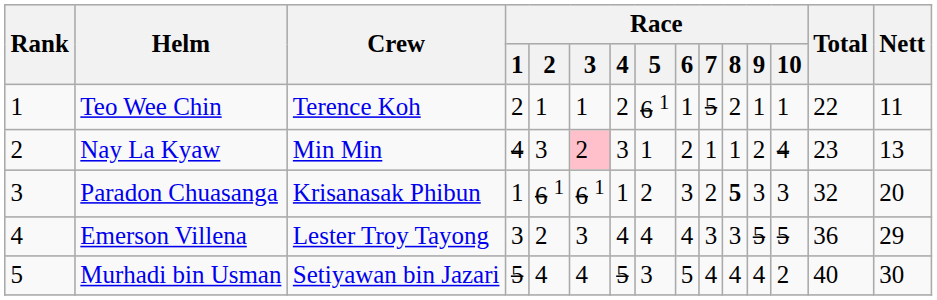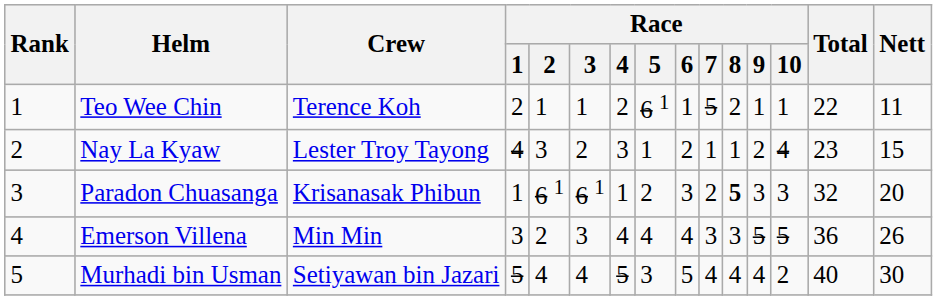Nay La Kyaw | Crew: Min Min -> Lester Troy Tayong
Nay La Kyaw | Race / 3: pink background -> no background
Nay La Kyaw | Nett: 13 -> 15
Emerson Villena | Crew: Lester Troy Tayong -> Min Min
Emerson Villena | Nett: 29 -> 26
